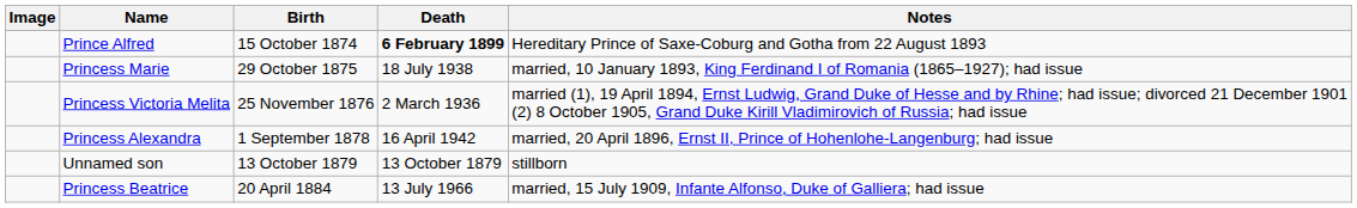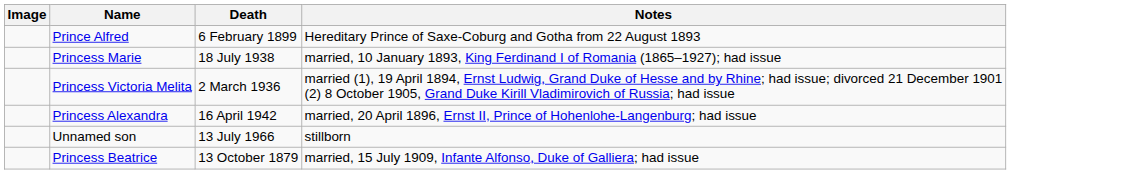- column: Birth | 15 October 1874 | 29 October 1875 | 25 November 1876 | 1 September 1878 | 13 October 1879 | 20 April 1884
Prince Alfred | Death: bold -> normal
Unnamed son | Death: 13 October 1879 -> 13 July 1966
Princess Beatrice | Death: 13 July 1966 -> 13 October 1879
